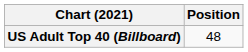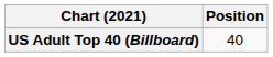US Adult Top 40 (Billboard) | Position: 48 -> 40
